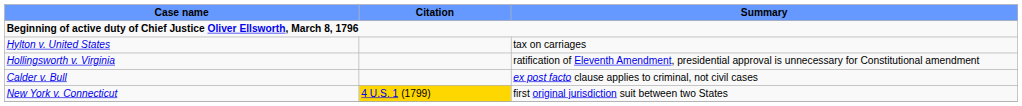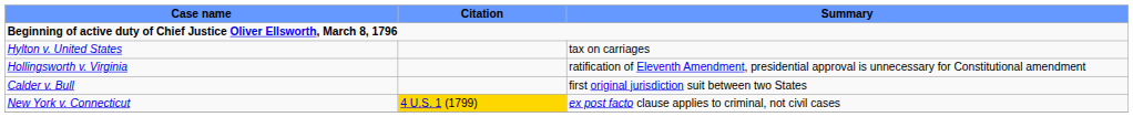Calder v. Bull | Summary: ex post facto clause applies to criminal, not civil cases -> first original jurisdiction suit between two States
New York v. Connecticut | Summary: first original jurisdiction suit between two States -> ex post facto clause applies to criminal, not civil cases
